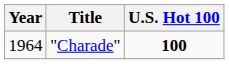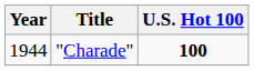"Charade" | Year: 1964 -> 1944
